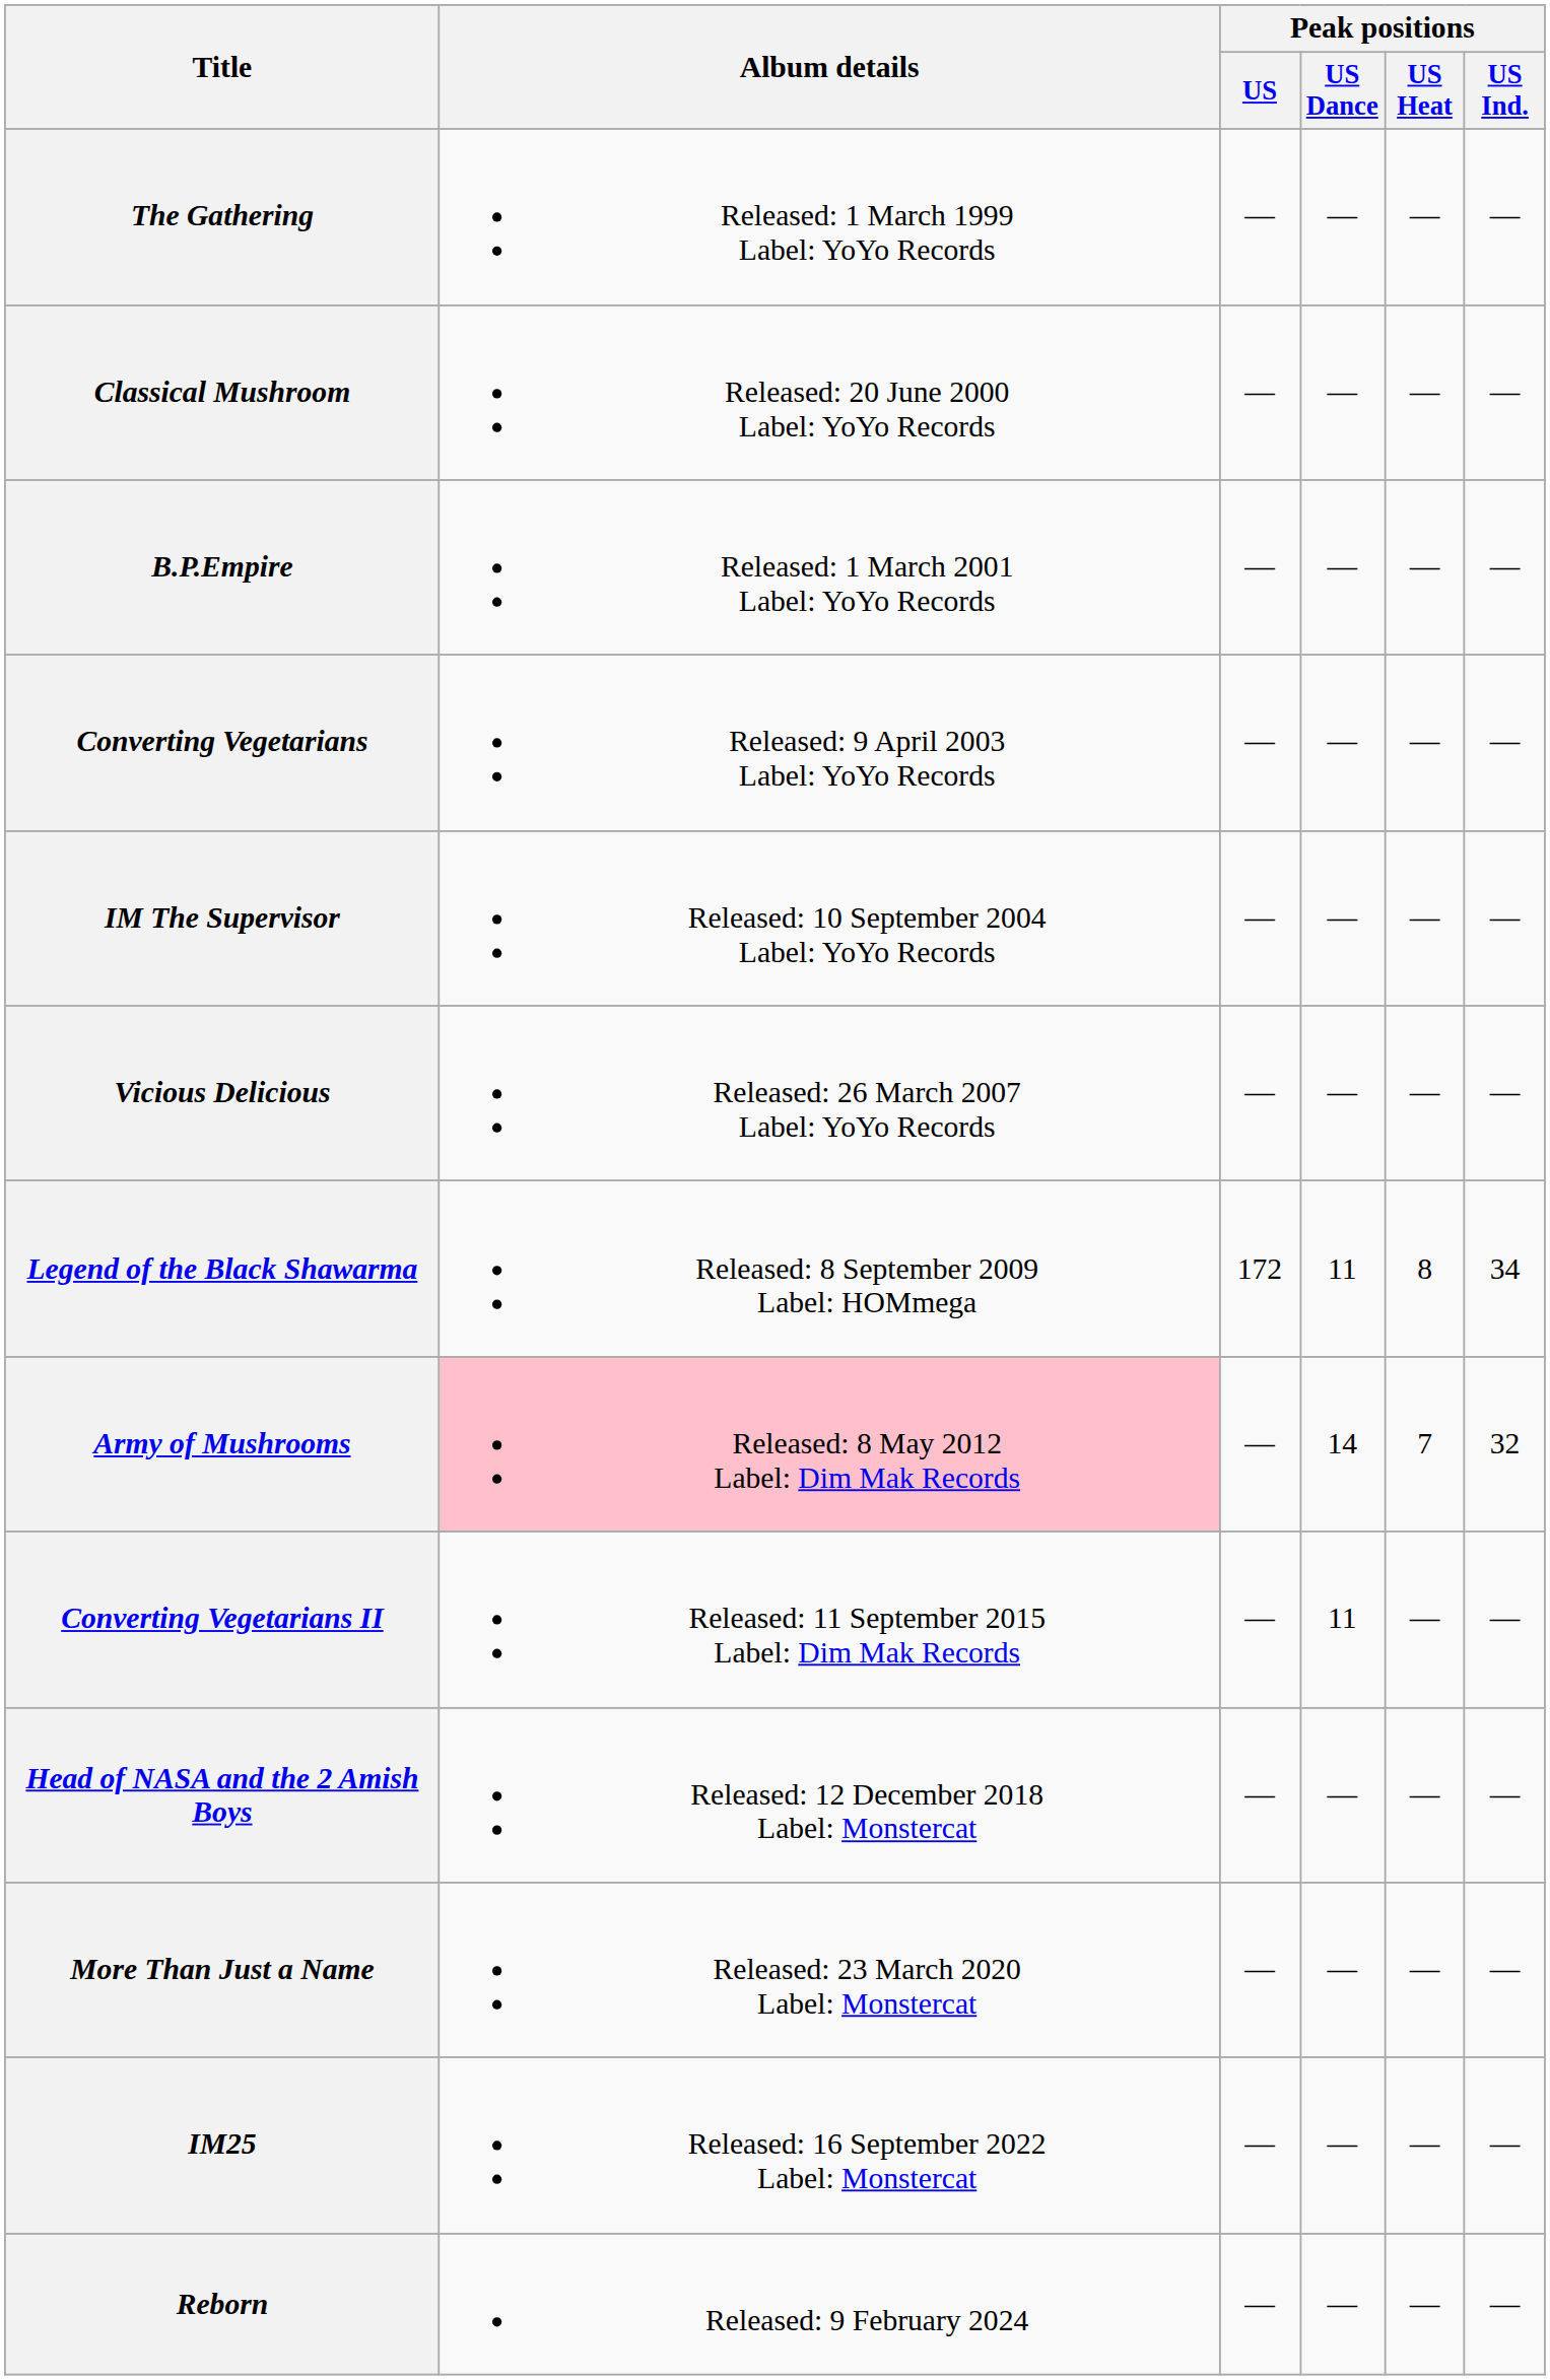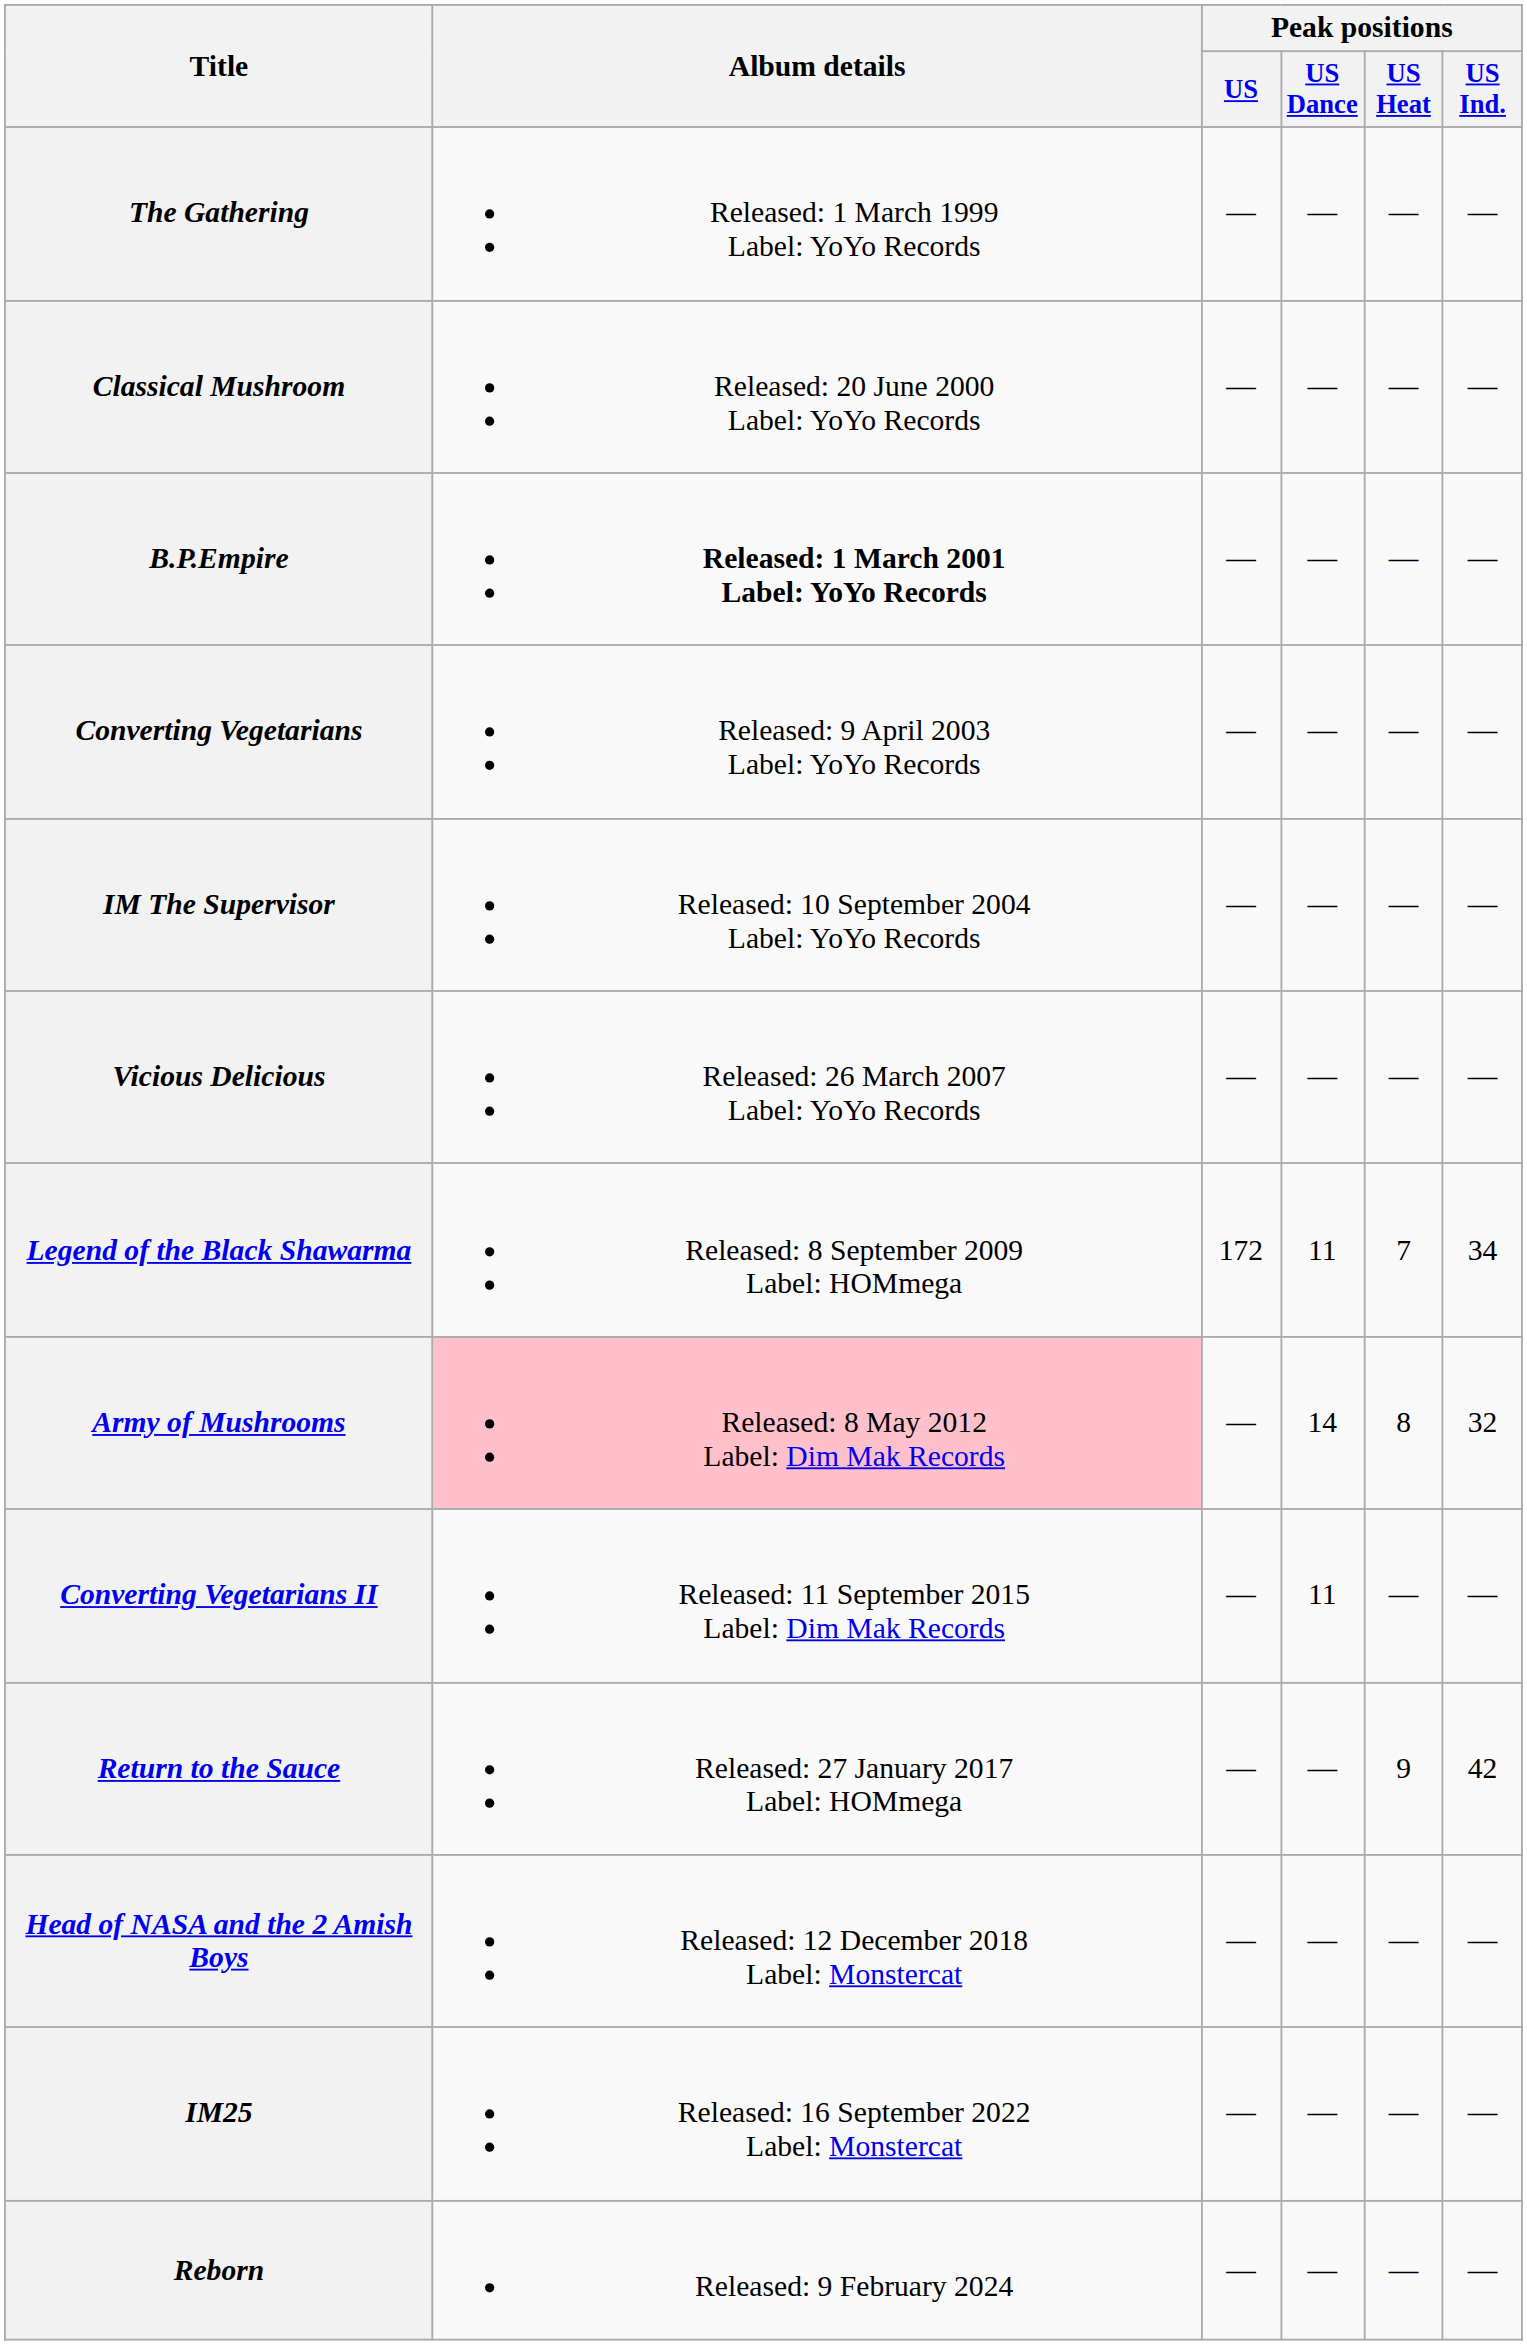B.P.Empire | Album details: normal -> bold
Legend of the Black Shawarma | Peak positions / US Heat: 8 -> 7
Army of Mushrooms | Peak positions / US Heat: 7 -> 8
+ row: Return to the Sauce | Released: 27 January 2017 Label: HOMmega | — | — | 9 | 42
- row: More Than Just a Name | Released: 23 March 2020 Label: Monstercat | — | — | — | —
